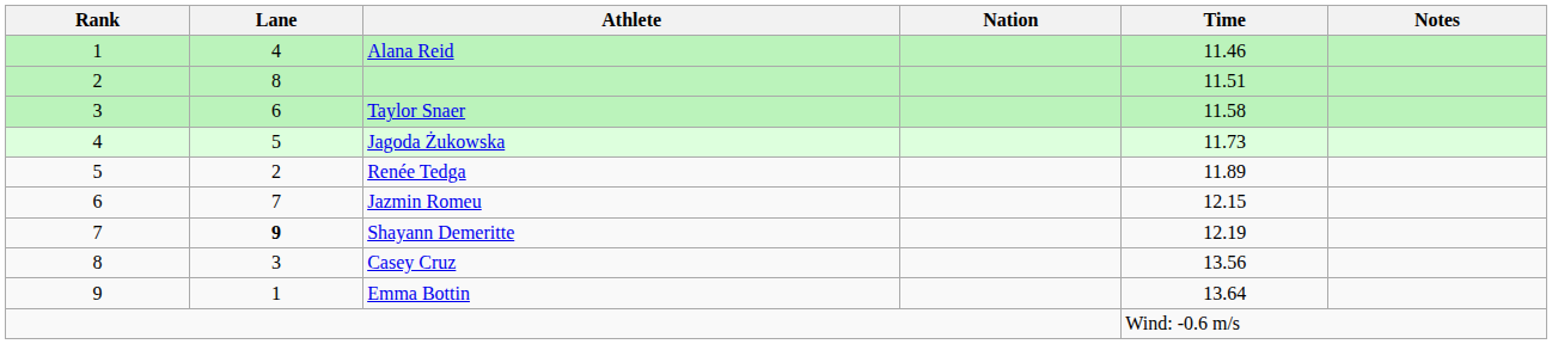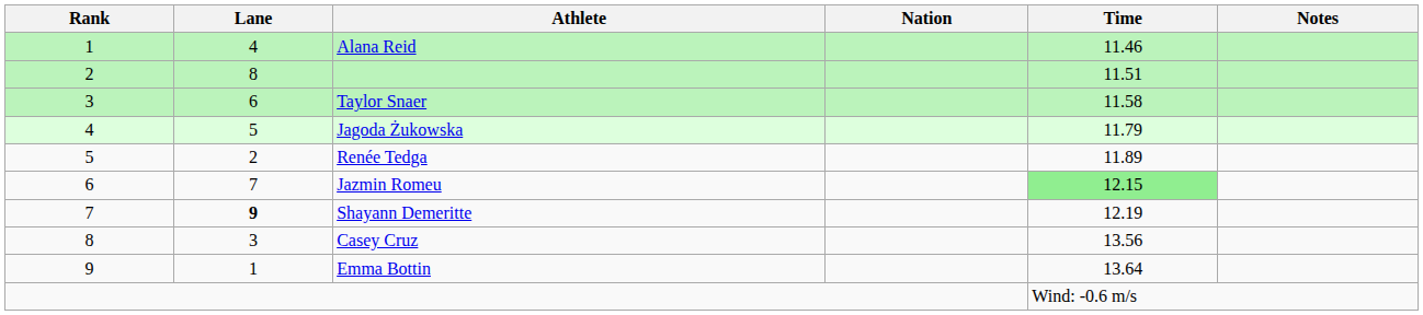Jagoda Żukowska | Time: 11.73 -> 11.79
Jazmin Romeu | Time: no background -> lightgreen background
